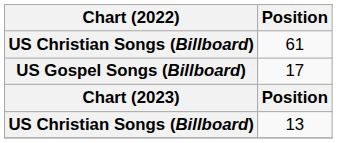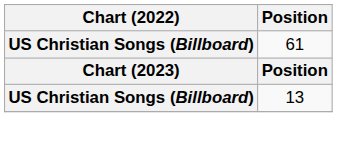- row: US Gospel Songs (Billboard) | 17
